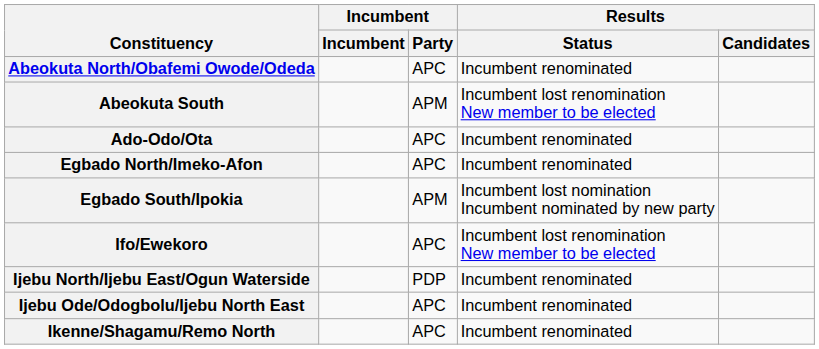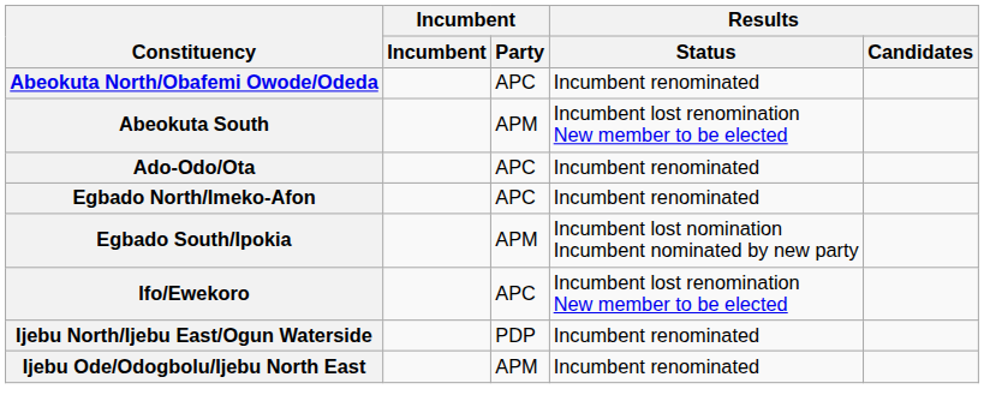Ijebu Ode/Odogbolu/Ijebu North East | Incumbent / Party: APC -> APM
- row: Ikenne/Shagamu/Remo North | APC | Incumbent renominated
